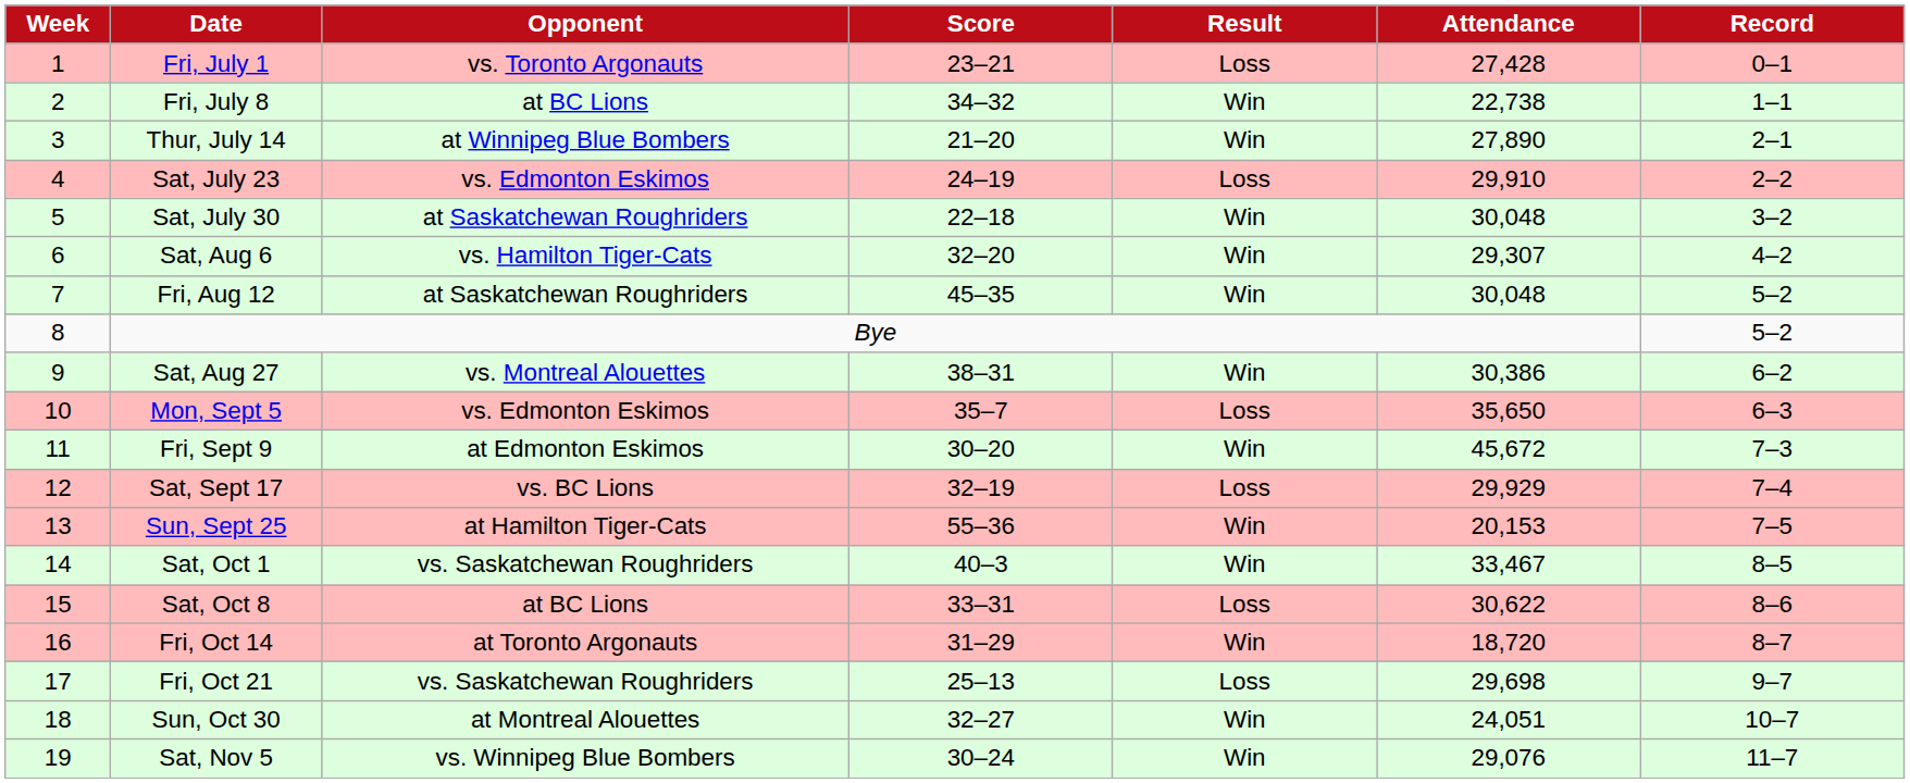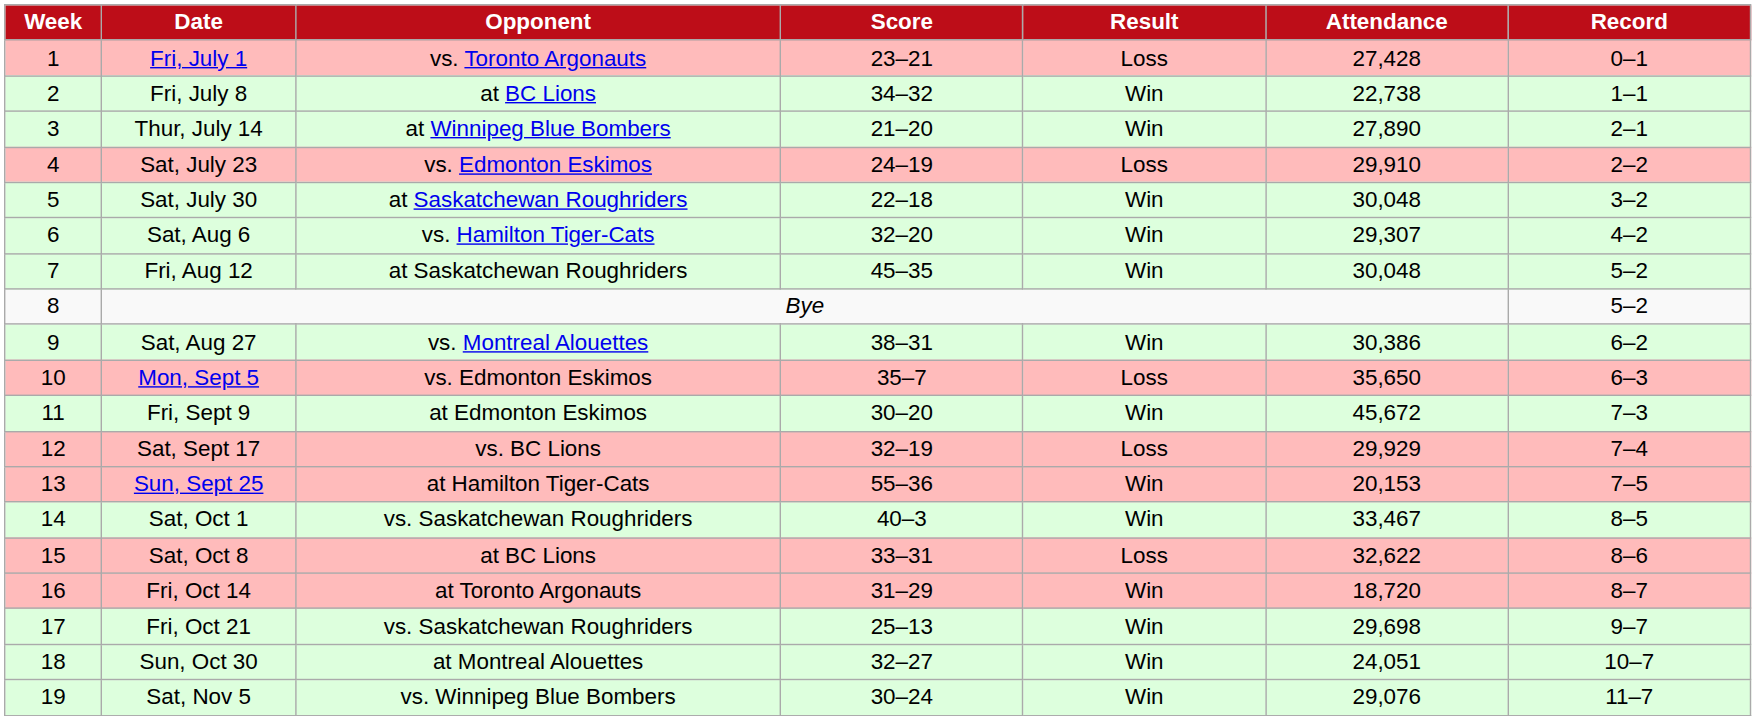Sat, Oct 8 | Attendance: 30,622 -> 32,622
Fri, Oct 21 | Result: Loss -> Win
